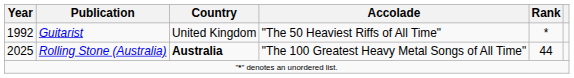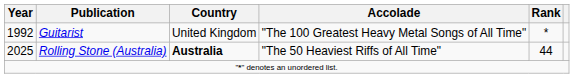Guitarist | Accolade: "The 50 Heaviest Riffs of All Time" -> "The 100 Greatest Heavy Metal Songs of All Time"
Rolling Stone (Australia) | Accolade: "The 100 Greatest Heavy Metal Songs of All Time" -> "The 50 Heaviest Riffs of All Time"
